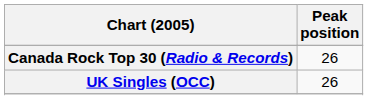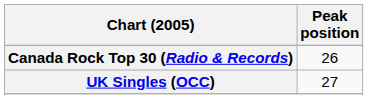UK Singles (OCC) | Peak position: 26 -> 27
